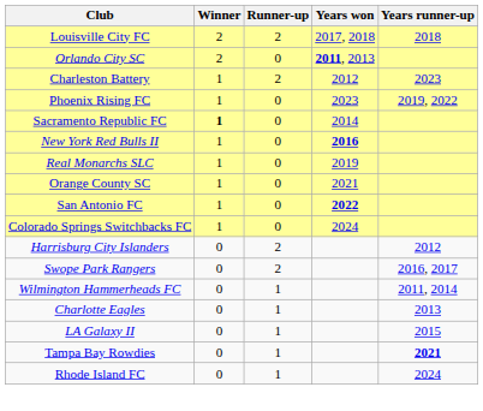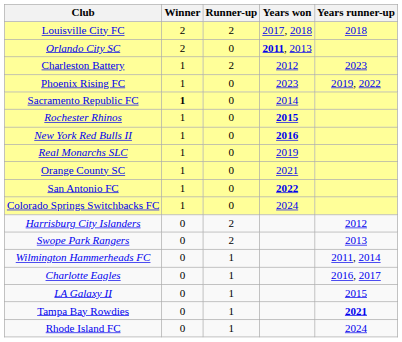+ row: Rochester Rhinos | 1 | 0 | 2015
Swope Park Rangers | Years runner-up: 2016, 2017 -> 2013
Charlotte Eagles | Years runner-up: 2013 -> 2016, 2017
